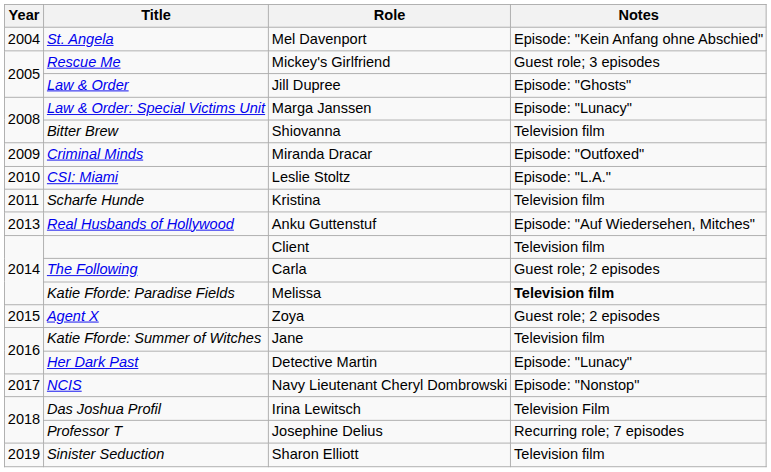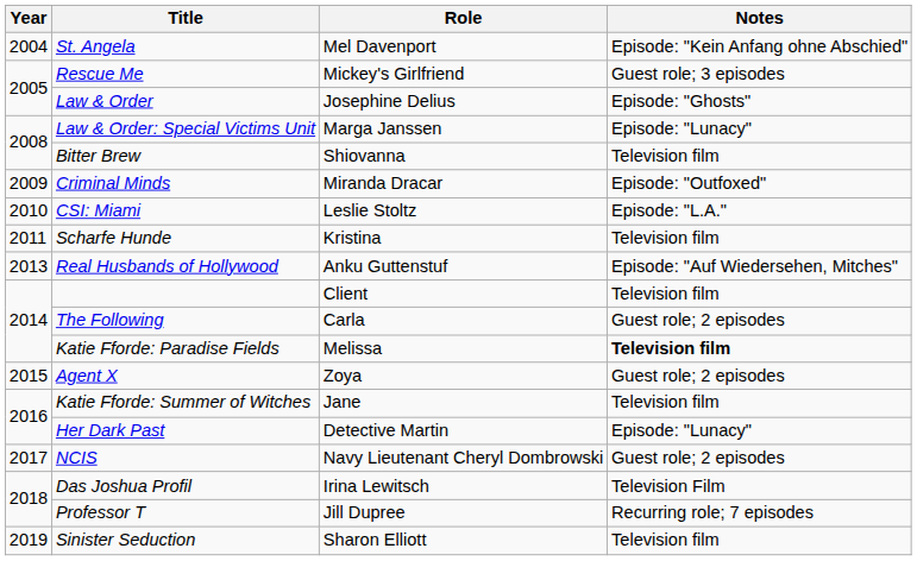Law & Order | Role: Jill Dupree -> Josephine Delius
NCIS | Notes: Episode: "Nonstop" -> Guest role; 2 episodes
Professor T | Role: Josephine Delius -> Jill Dupree
